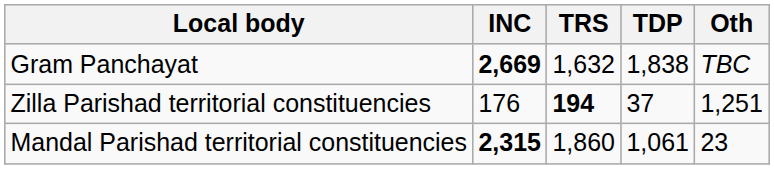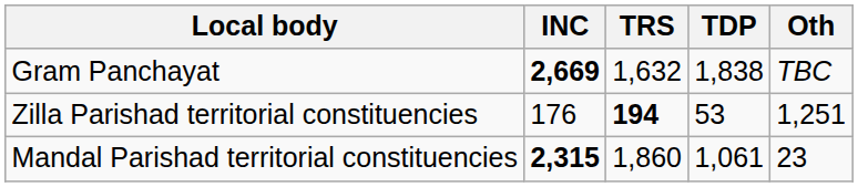Zilla Parishad territorial constituencies | TDP: 37 -> 53
